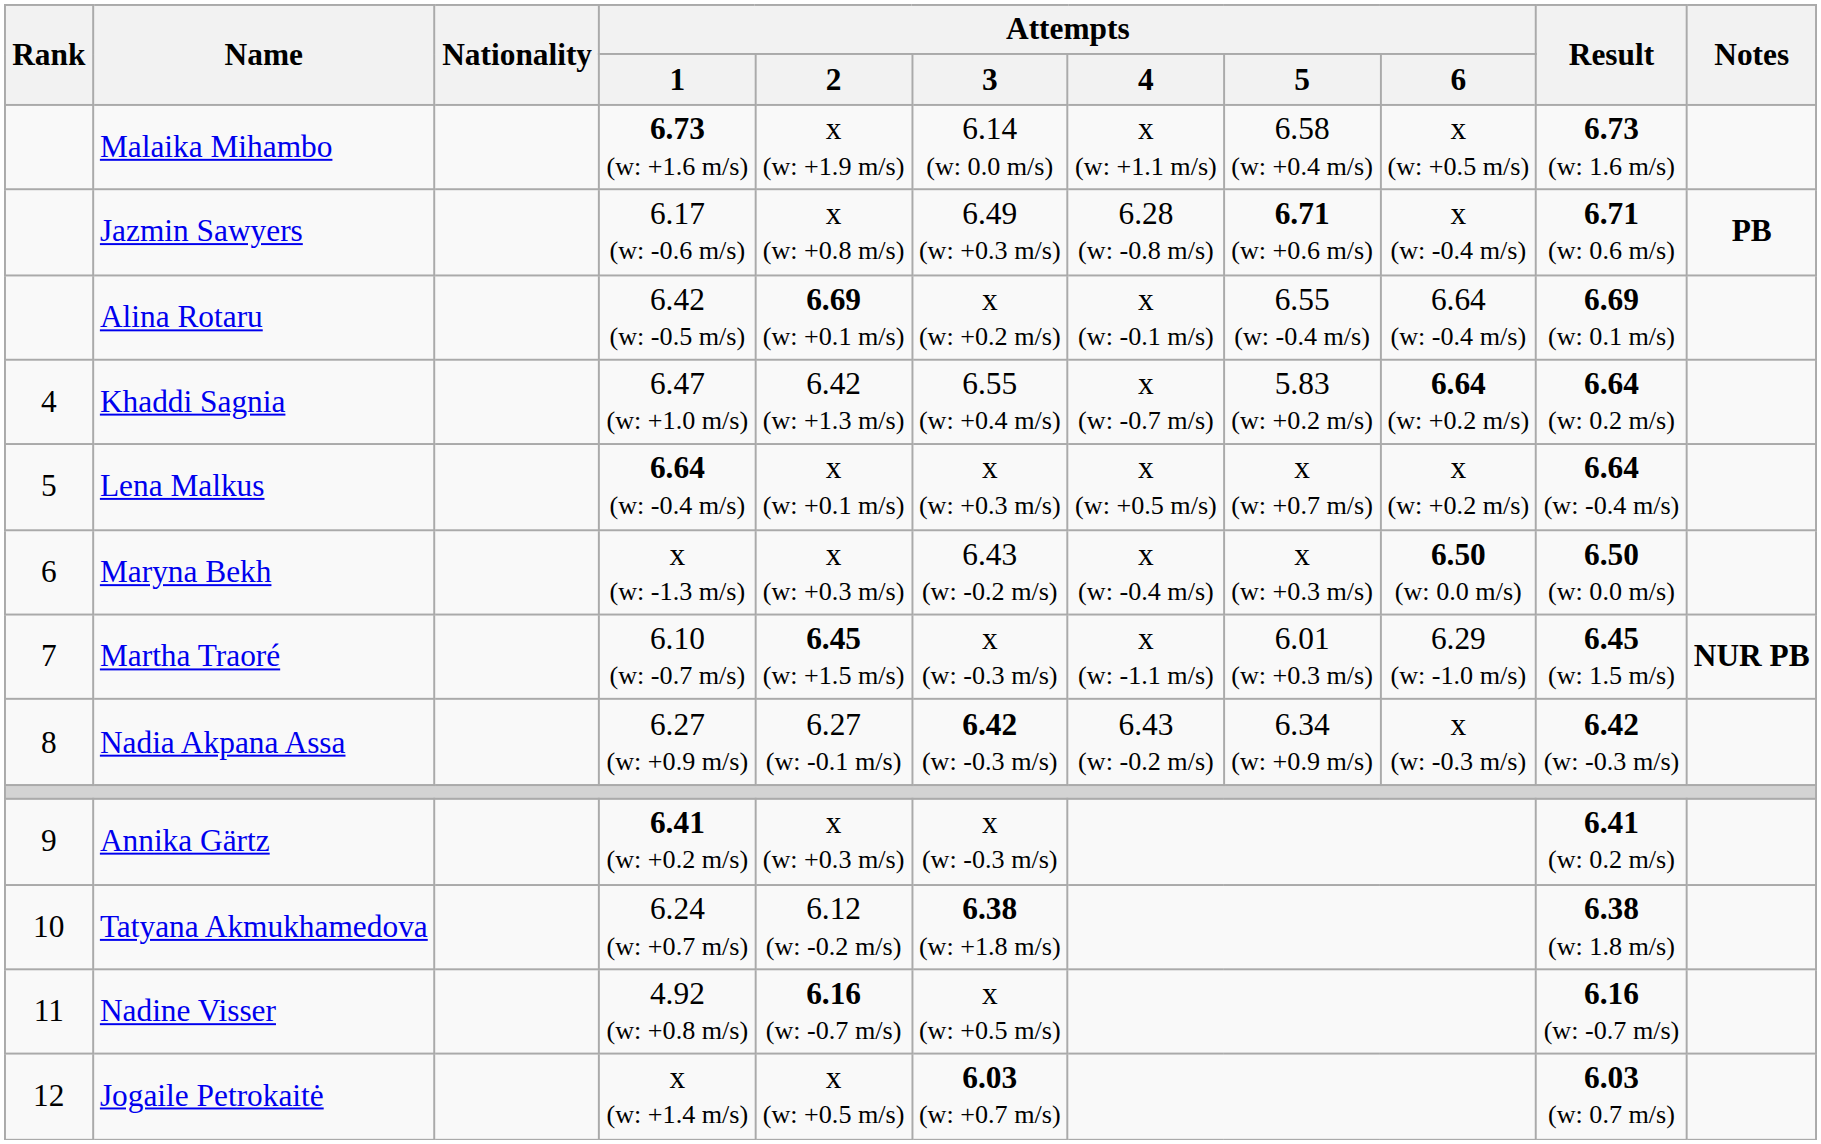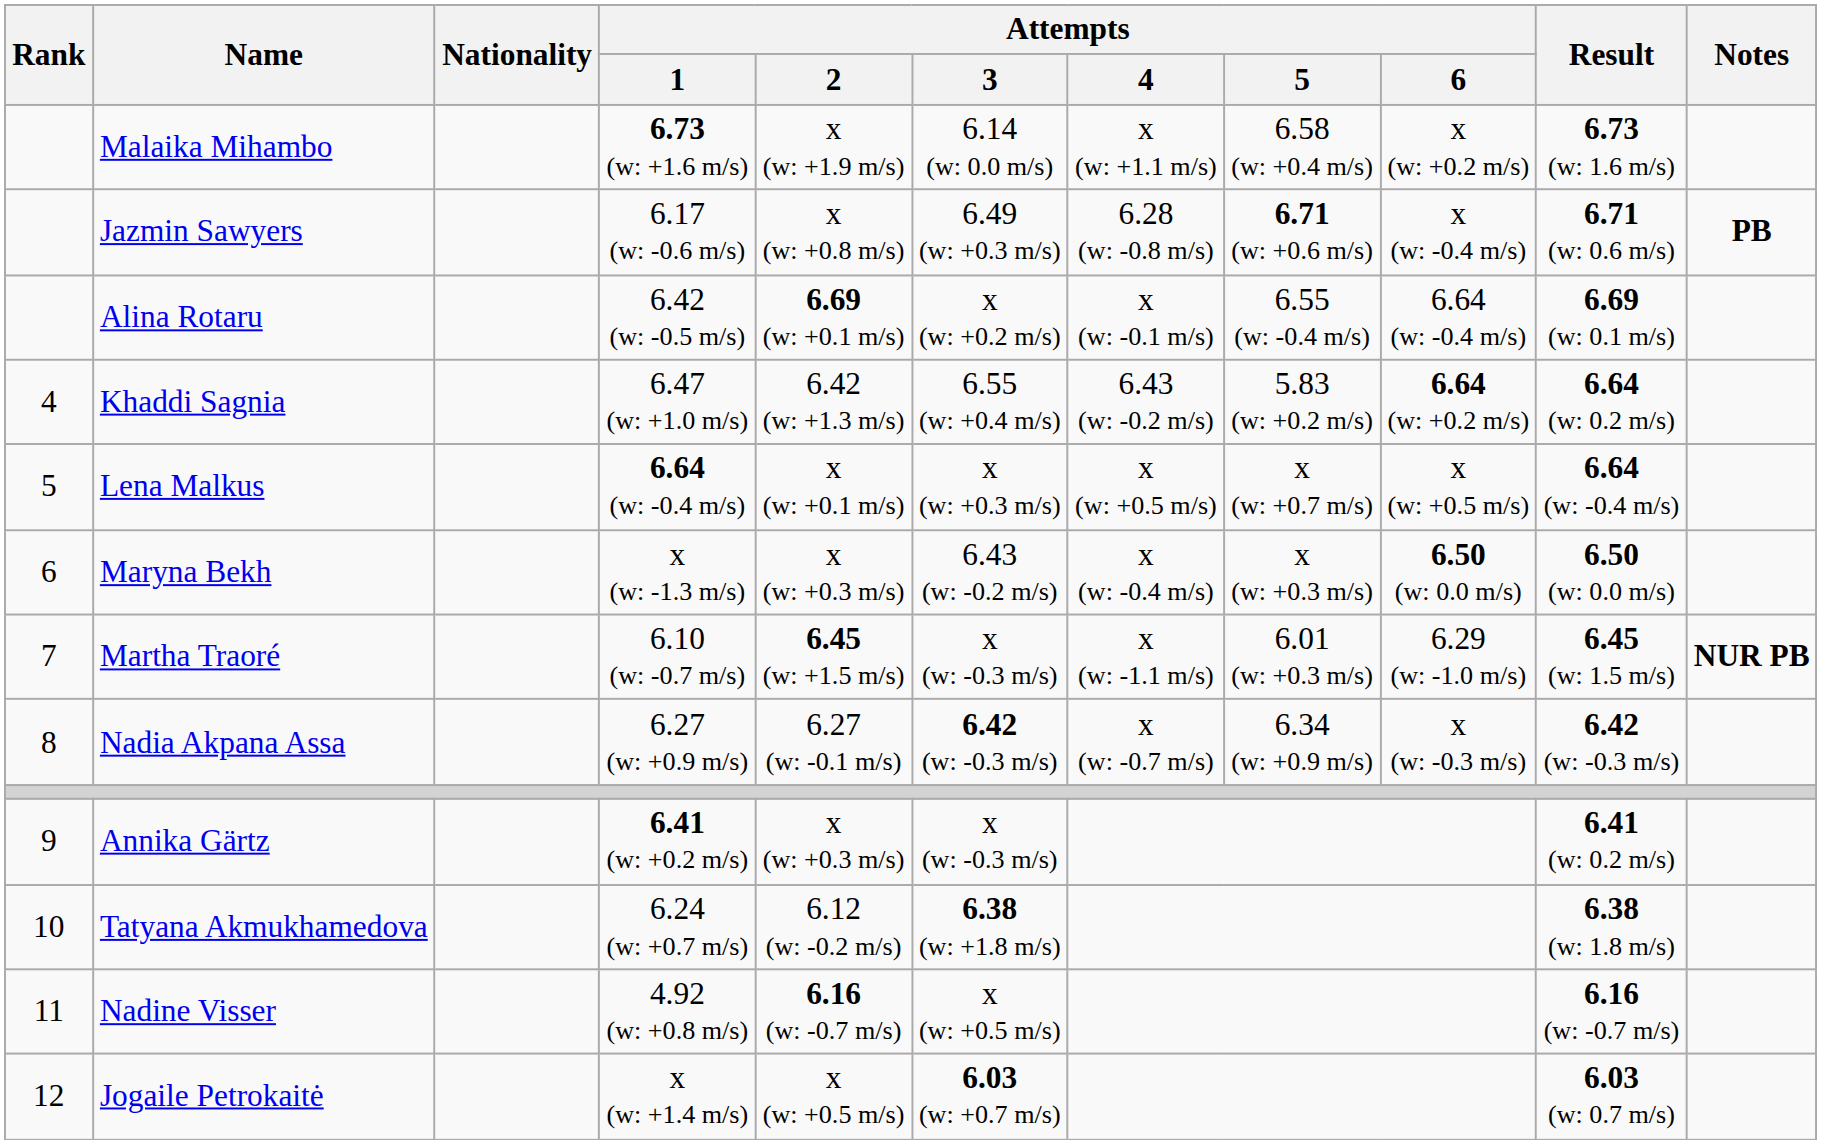Malaika Mihambo | Attempts / 6: x (w: +0.5 m/s) -> x (w: +0.2 m/s)
Khaddi Sagnia | Attempts / 4: x (w: -0.7 m/s) -> 6.43 (w: -0.2 m/s)
Lena Malkus | Attempts / 6: x (w: +0.2 m/s) -> x (w: +0.5 m/s)
Nadia Akpana Assa | Attempts / 4: 6.43 (w: -0.2 m/s) -> x (w: -0.7 m/s)
